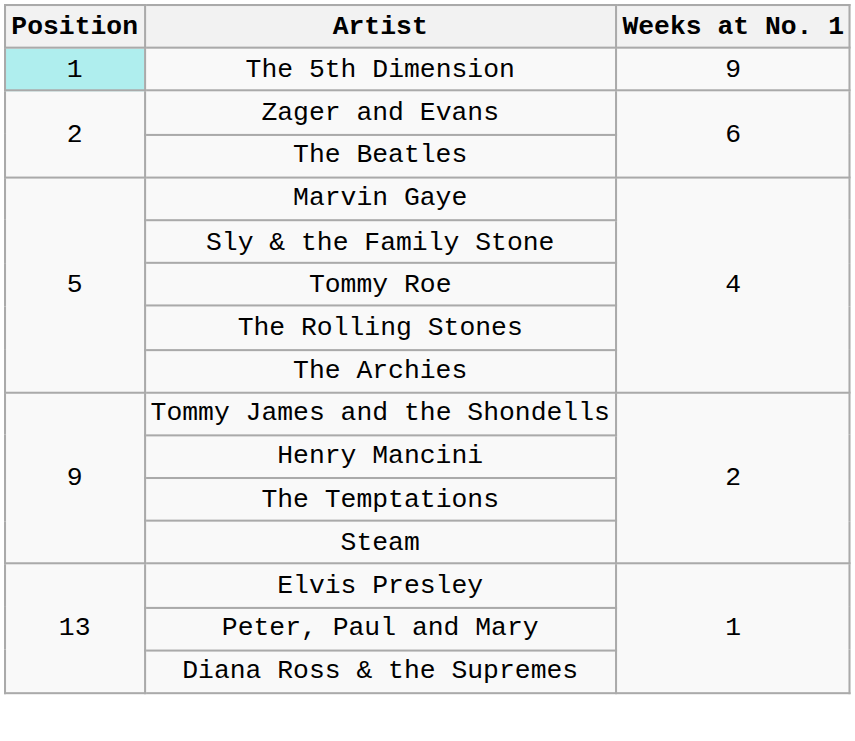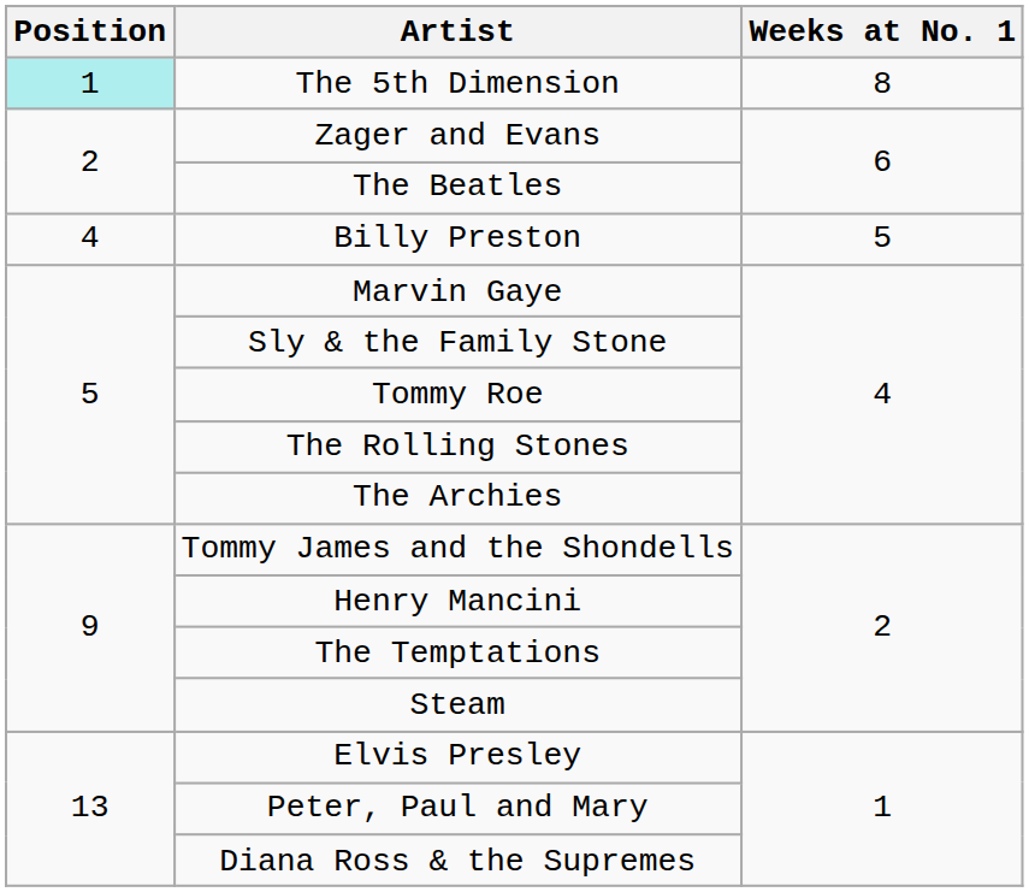The 5th Dimension | Weeks at No. 1: 9 -> 8
+ row: 4 | Billy Preston | 5
